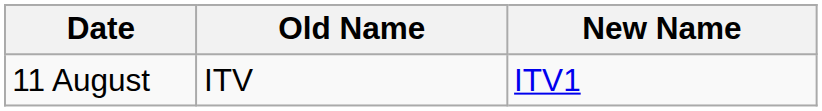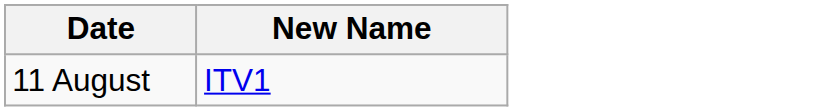- column: Old Name | ITV
